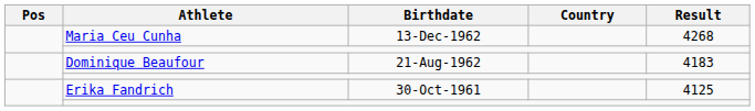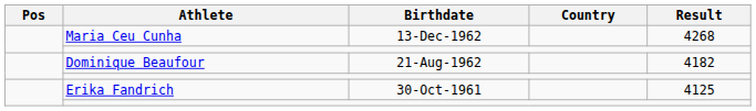Dominique Beaufour | Result: 4183 -> 4182
